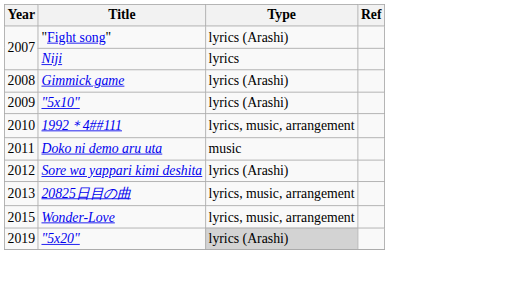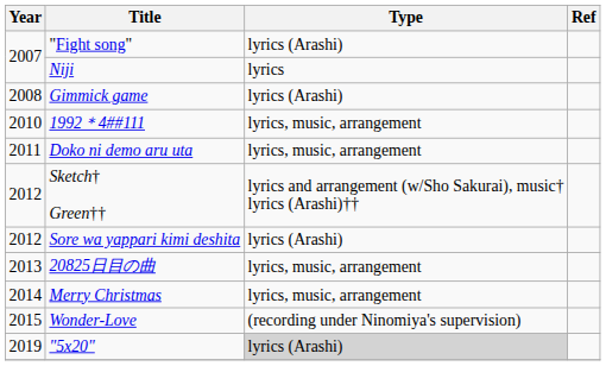- row: 2009 | "5x10" | lyrics (Arashi)
Doko ni demo aru uta | Type: music -> lyrics, music, arrangement
+ row: 2012 | Sketch† Green†† | lyrics and arrangement (w/Sho Sakurai), music† lyrics (Arashi)††
+ row: 2014 | Merry Christmas | lyrics, music, arrangement
Wonder-Love | Type: lyrics, music, arrangement -> (recording under Ninomiya's supervision)
